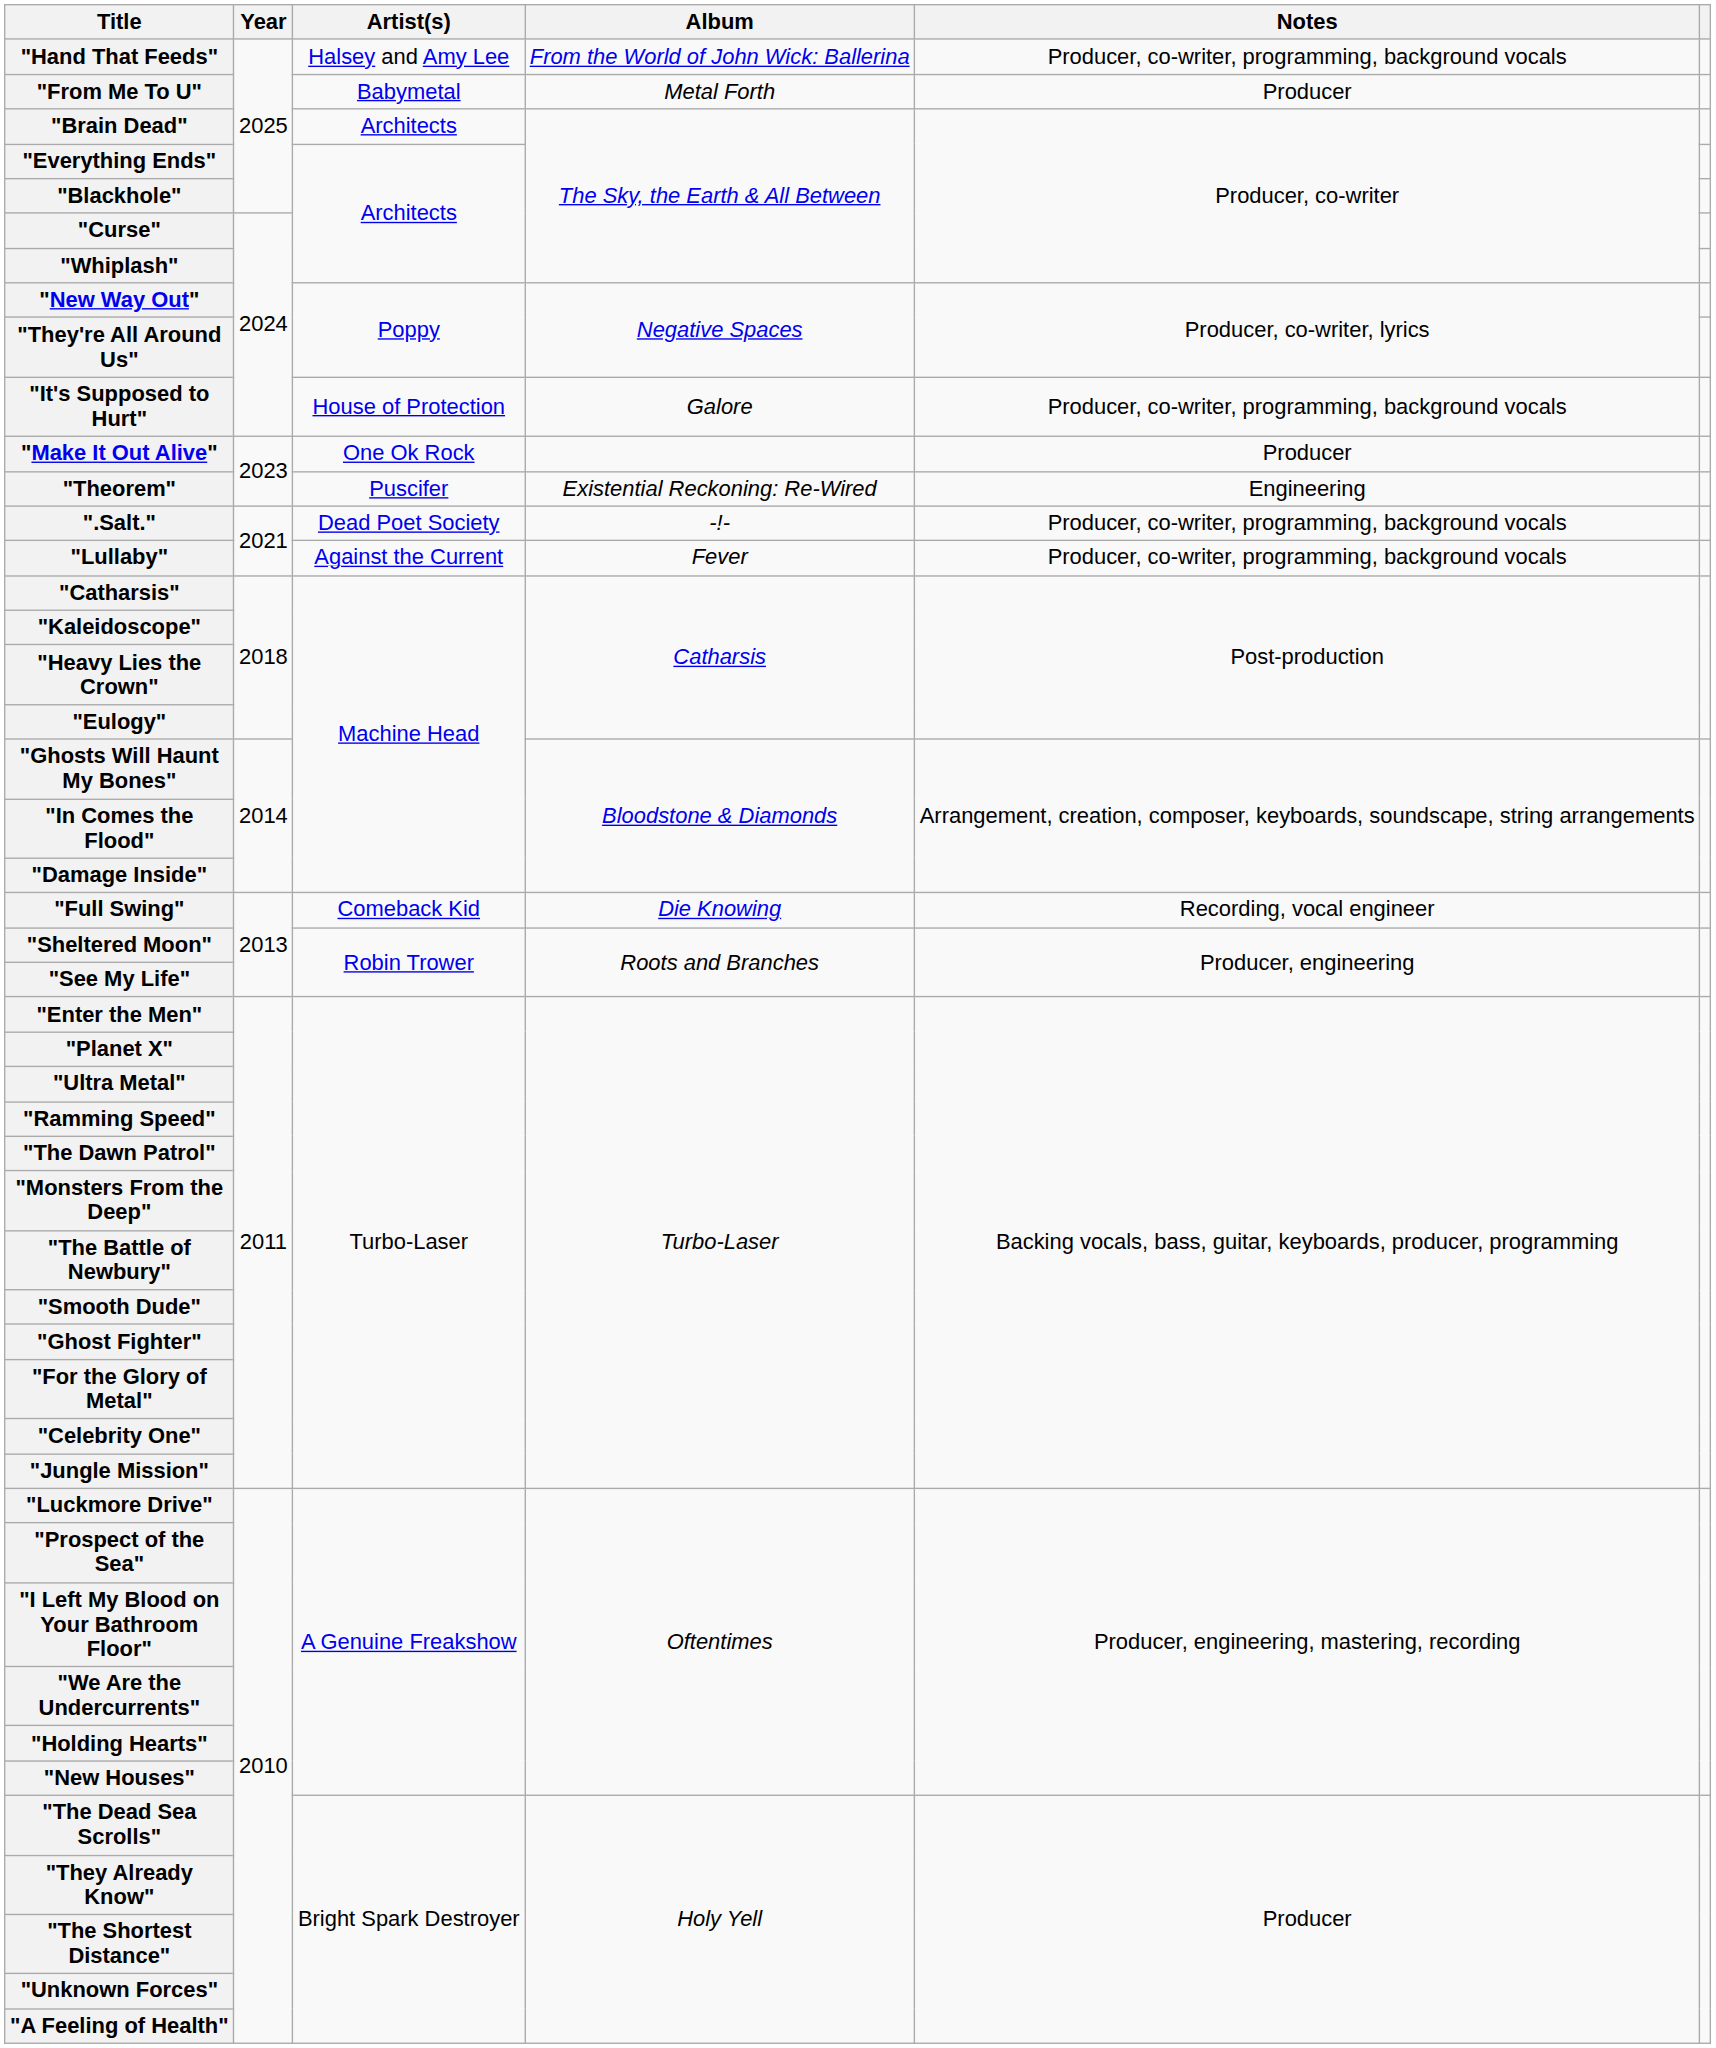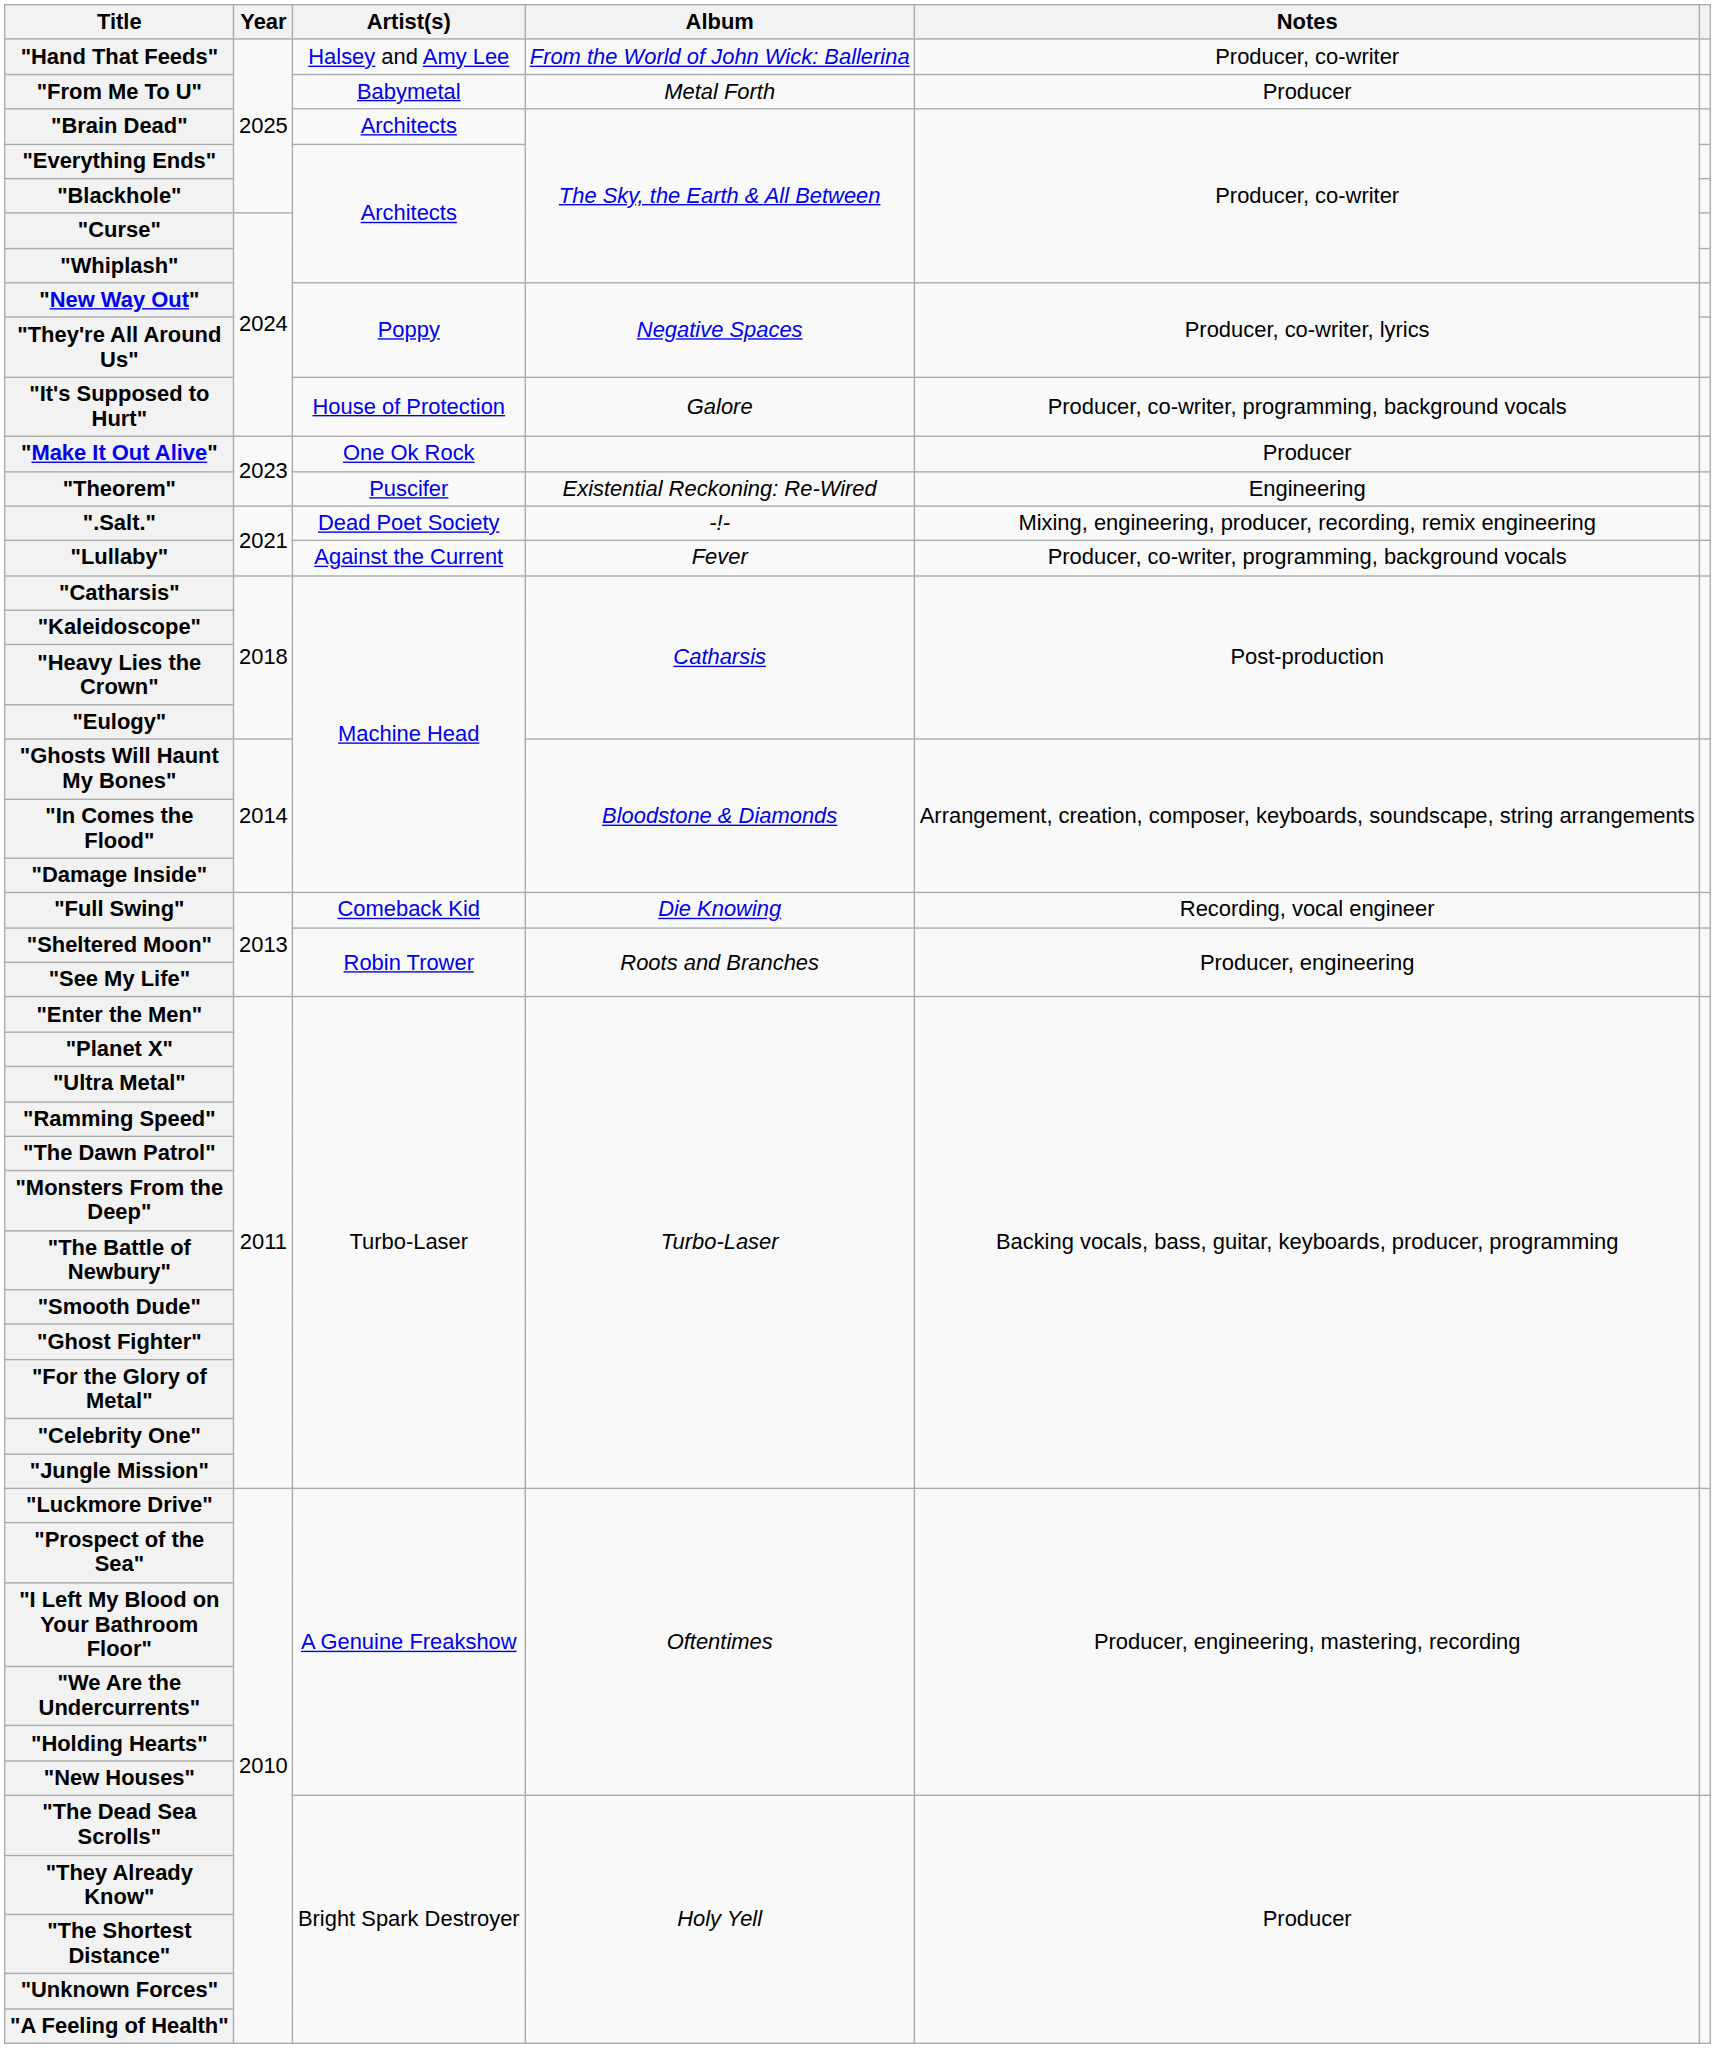"Hand That Feeds" | Notes: Producer, co-writer, programming, background vocals -> Producer, co-writer
".Salt." | Notes: Producer, co-writer, programming, background vocals -> Mixing, engineering, producer, recording, remix engineering
